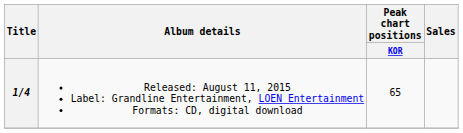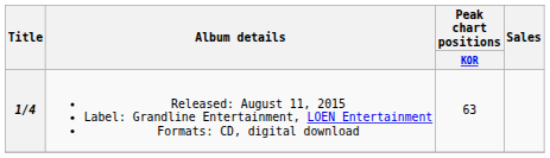1/4 | Peak chart positions / KOR: 65 -> 63
